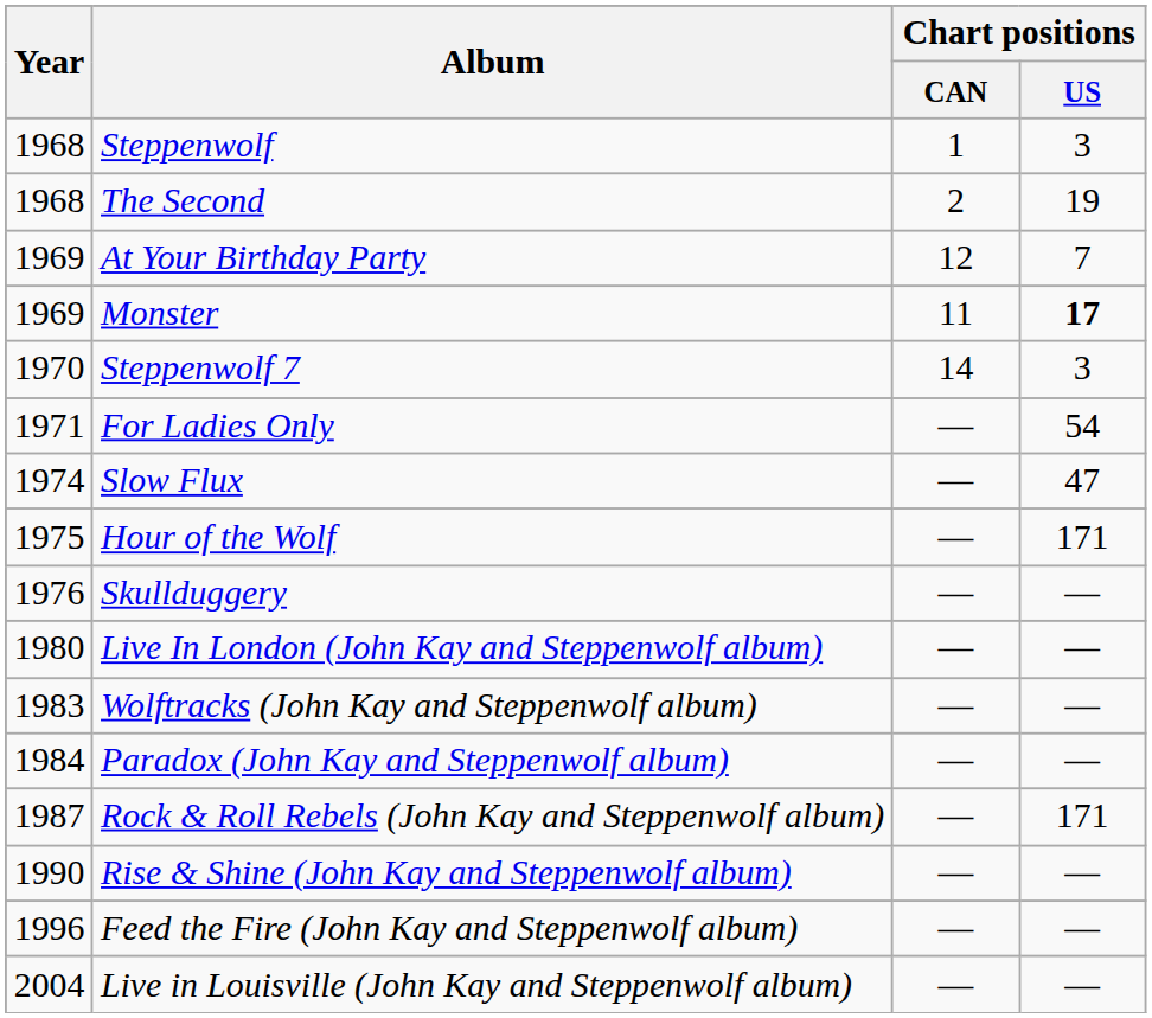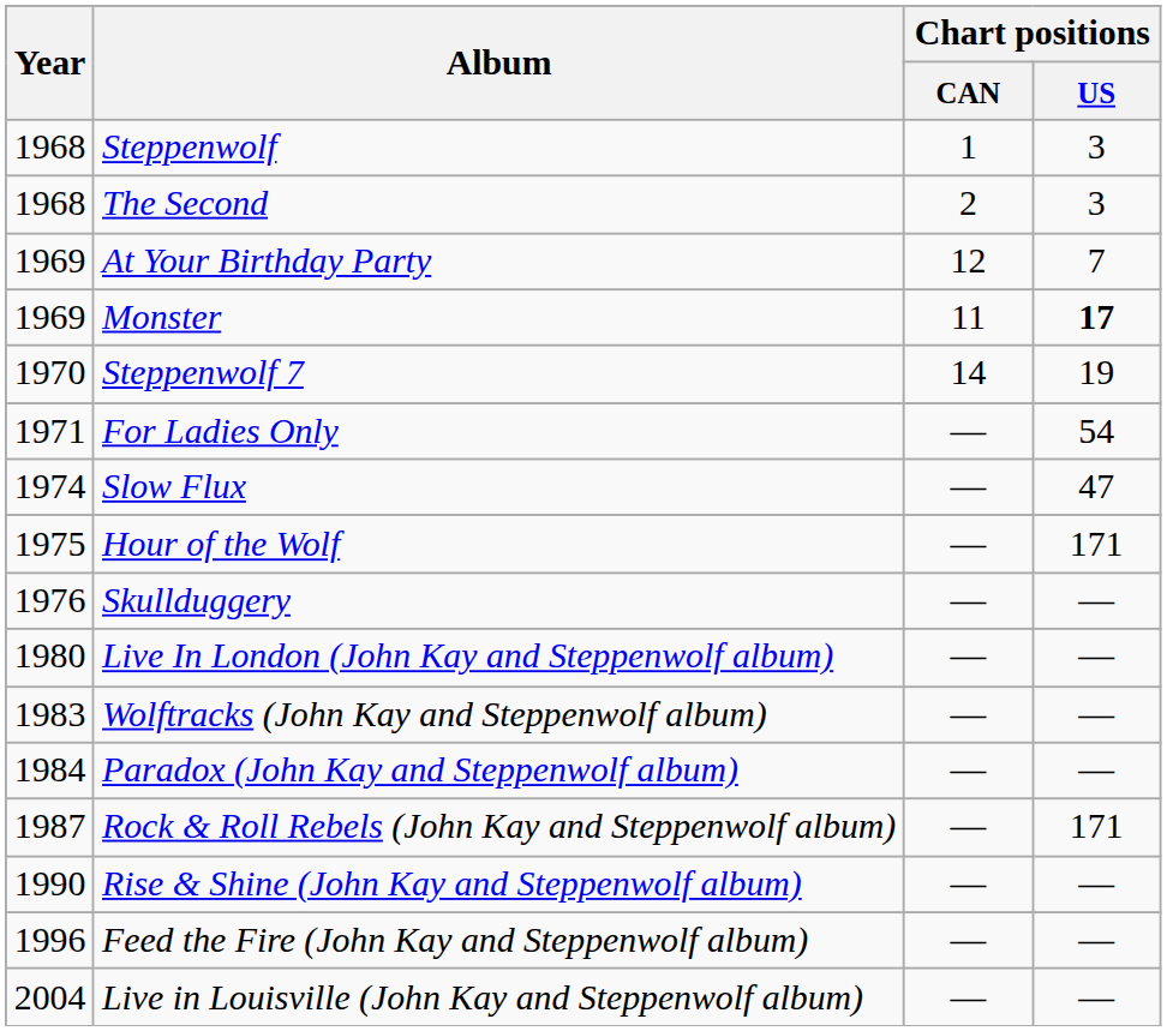The Second | Chart positions / US: 19 -> 3
Steppenwolf 7 | Chart positions / US: 3 -> 19
